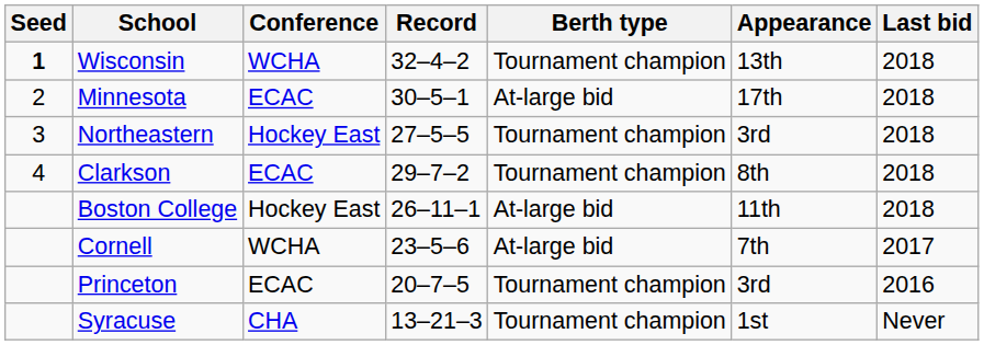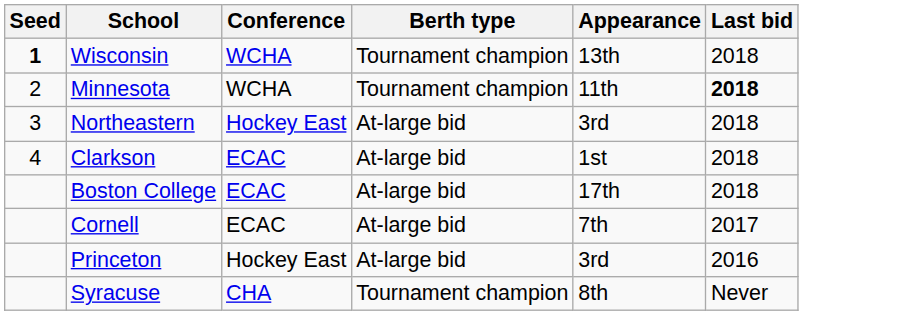- column: Record | 32–4–2 | 30–5–1 | 27–5–5 | 29–7–2 | 26–11–1 | 23–5–6 | 20–7–5 | 13–21–3
Minnesota | Conference: ECAC -> WCHA
Minnesota | Berth type: At-large bid -> Tournament champion
Minnesota | Appearance: 17th -> 11th
Minnesota | Last bid: normal -> bold
Northeastern | Berth type: Tournament champion -> At-large bid
Clarkson | Berth type: Tournament champion -> At-large bid
Clarkson | Appearance: 8th -> 1st
Boston College | Conference: Hockey East -> ECAC
Boston College | Appearance: 11th -> 17th
Cornell | Conference: WCHA -> ECAC
Princeton | Conference: ECAC -> Hockey East
Princeton | Berth type: Tournament champion -> At-large bid
Syracuse | Appearance: 1st -> 8th
